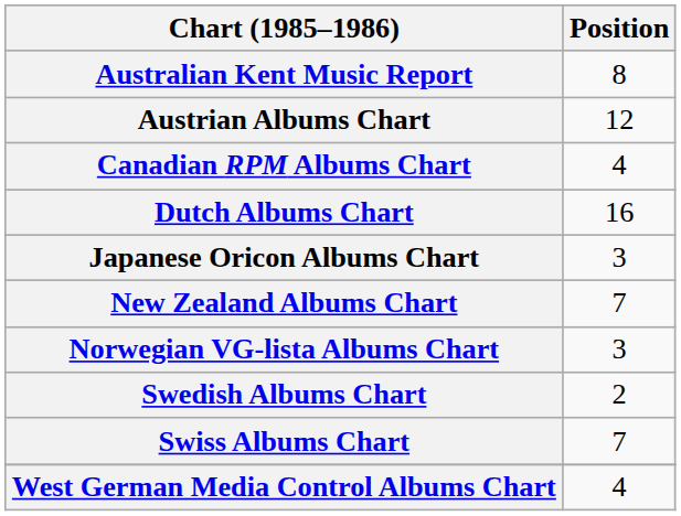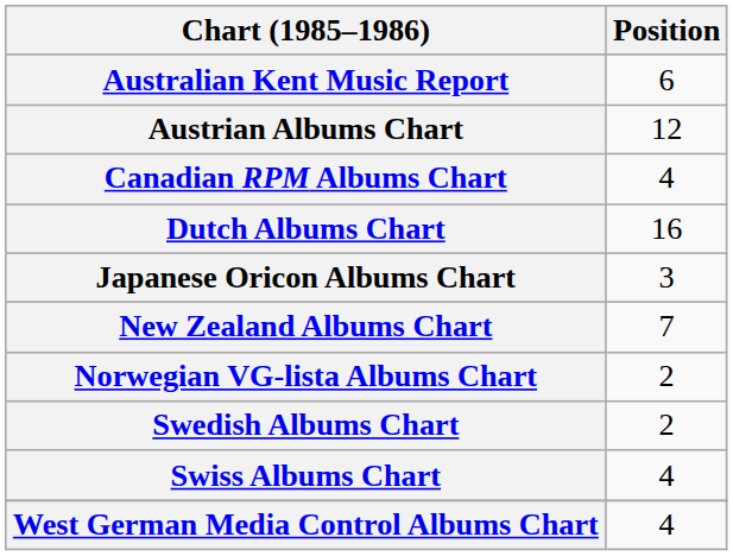Australian Kent Music Report | Position: 8 -> 6
Norwegian VG-lista Albums Chart | Position: 3 -> 2
Swiss Albums Chart | Position: 7 -> 4
